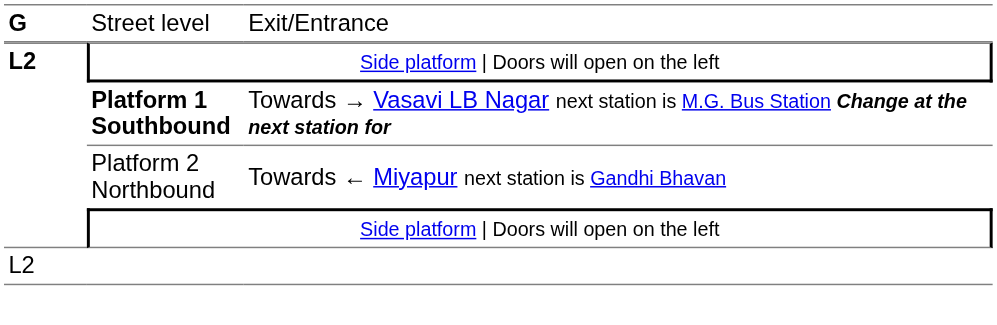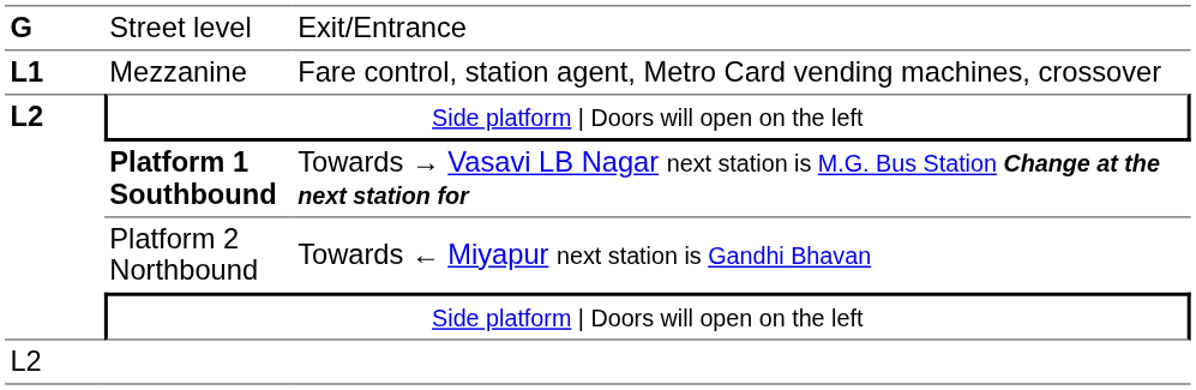+ row: L1 | Mezzanine | Fare control, station agent, Metro Card vending machines, crossover
